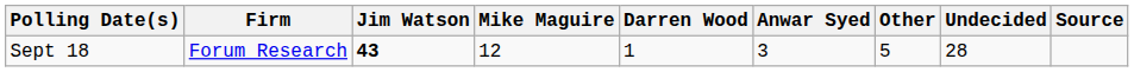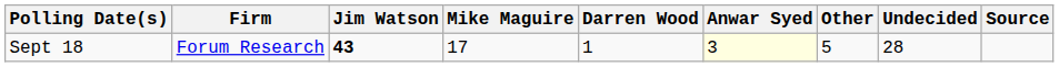Sept 18 | Mike Maguire: 12 -> 17
Sept 18 | Anwar Syed: no background -> lightyellow background
